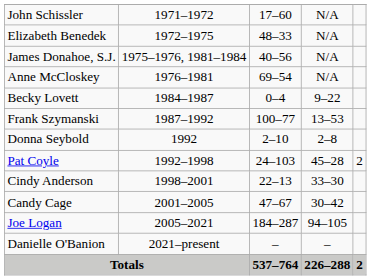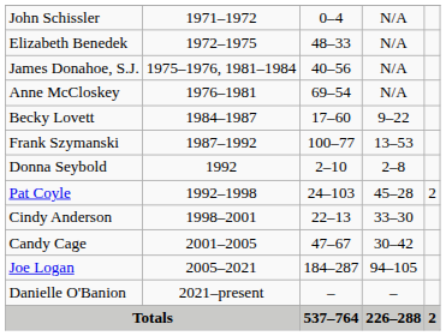John Schissler | column 3: 17–60 -> 0–4
Becky Lovett | column 3: 0–4 -> 17–60
